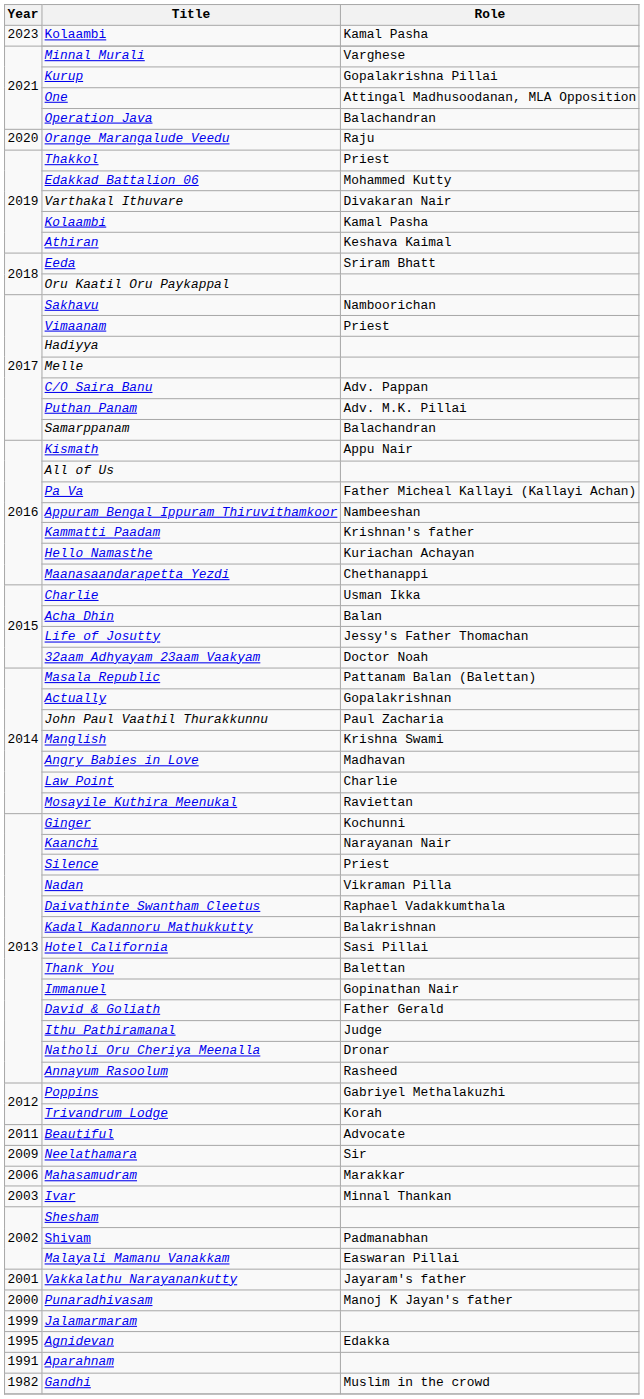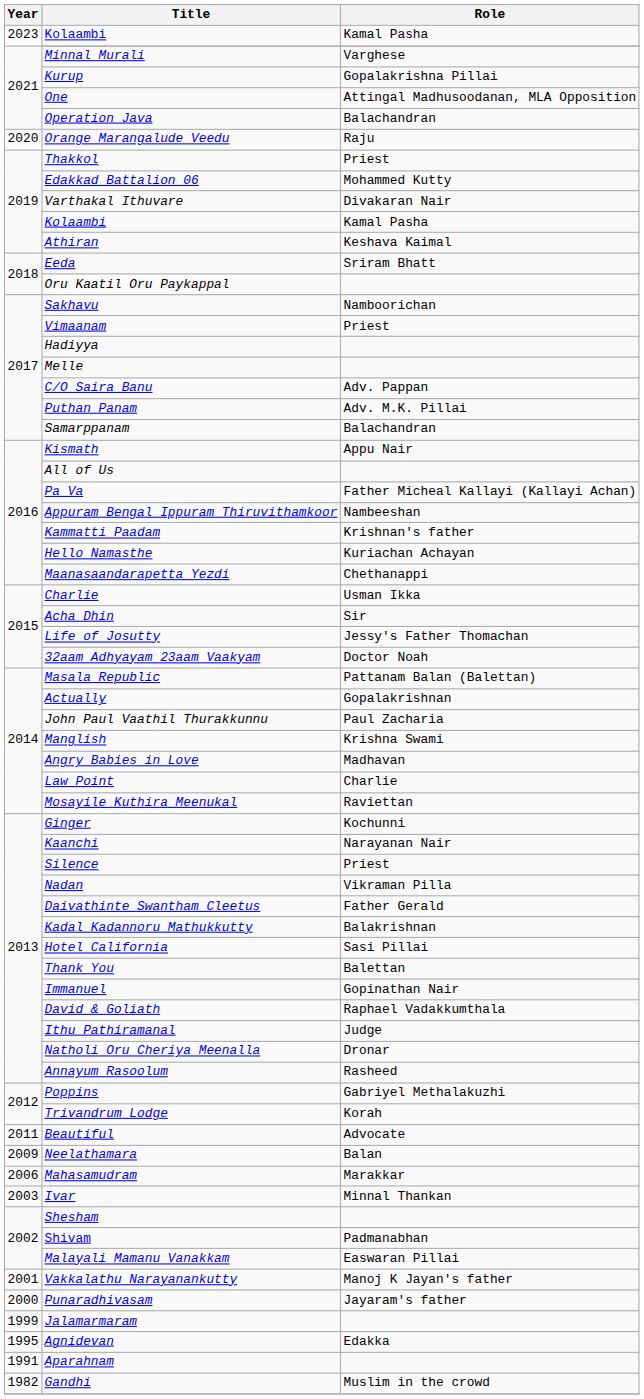Acha Dhin | Role: Balan -> Sir
Daivathinte Swantham Cleetus | Role: Raphael Vadakkumthala -> Father Gerald
David & Goliath | Role: Father Gerald -> Raphael Vadakkumthala
Neelathamara | Role: Sir -> Balan
Vakkalathu Narayanankutty | Role: Jayaram's father -> Manoj K Jayan's father
Punaradhivasam | Role: Manoj K Jayan's father -> Jayaram's father
